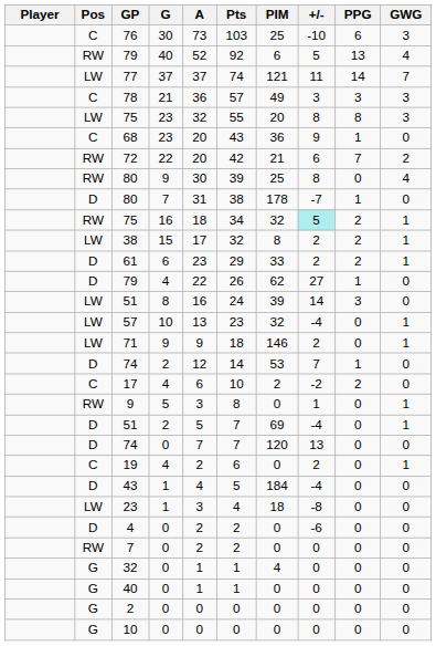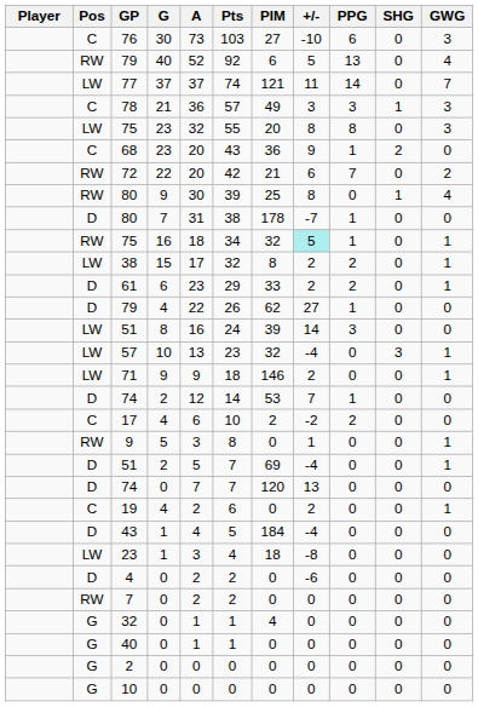+ column: SHG | 0 | 0 | 0 | 1 | 0 | 2 | 0 | 1 | 0 | 0 | 0 | 0 | 0 | 0 | 3 | 0 | 0 | 0 | 0 | 0 | 0 | 0 | 0 | 0 | 0 | 0 | 0 | 0 | 0 | 0
76 | PIM: 25 -> 27
75 / 16 | PPG: 2 -> 1
